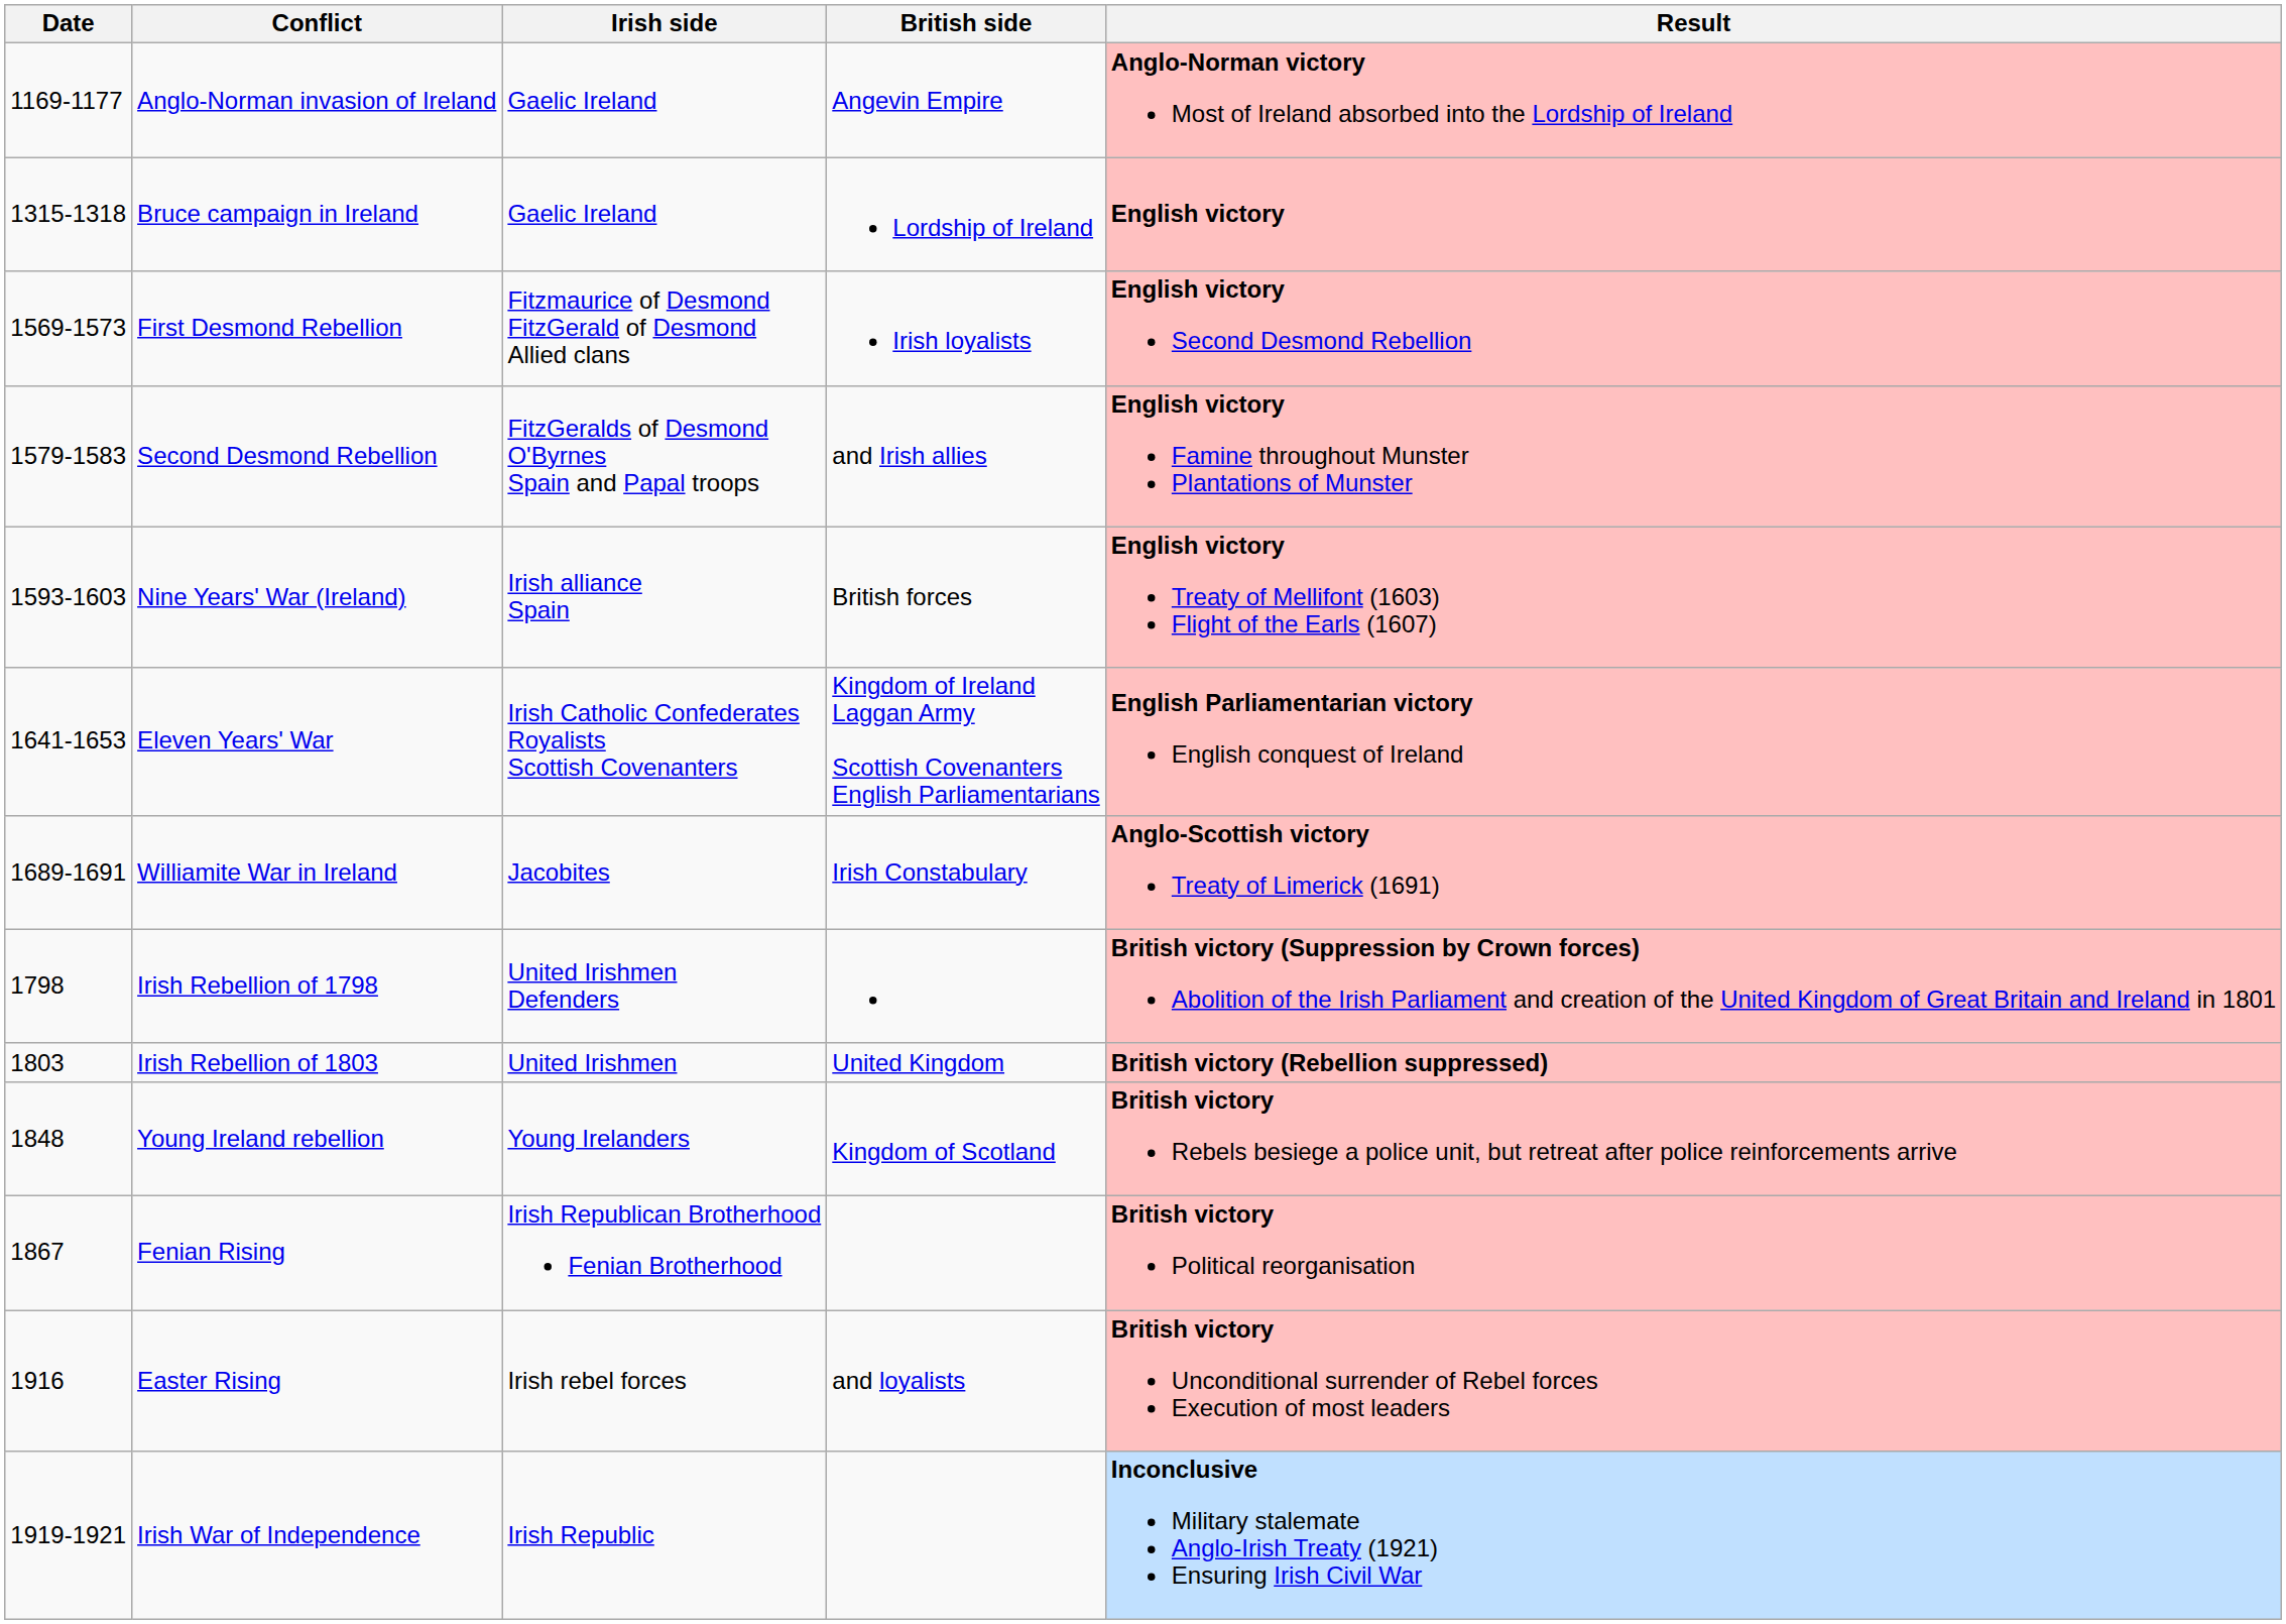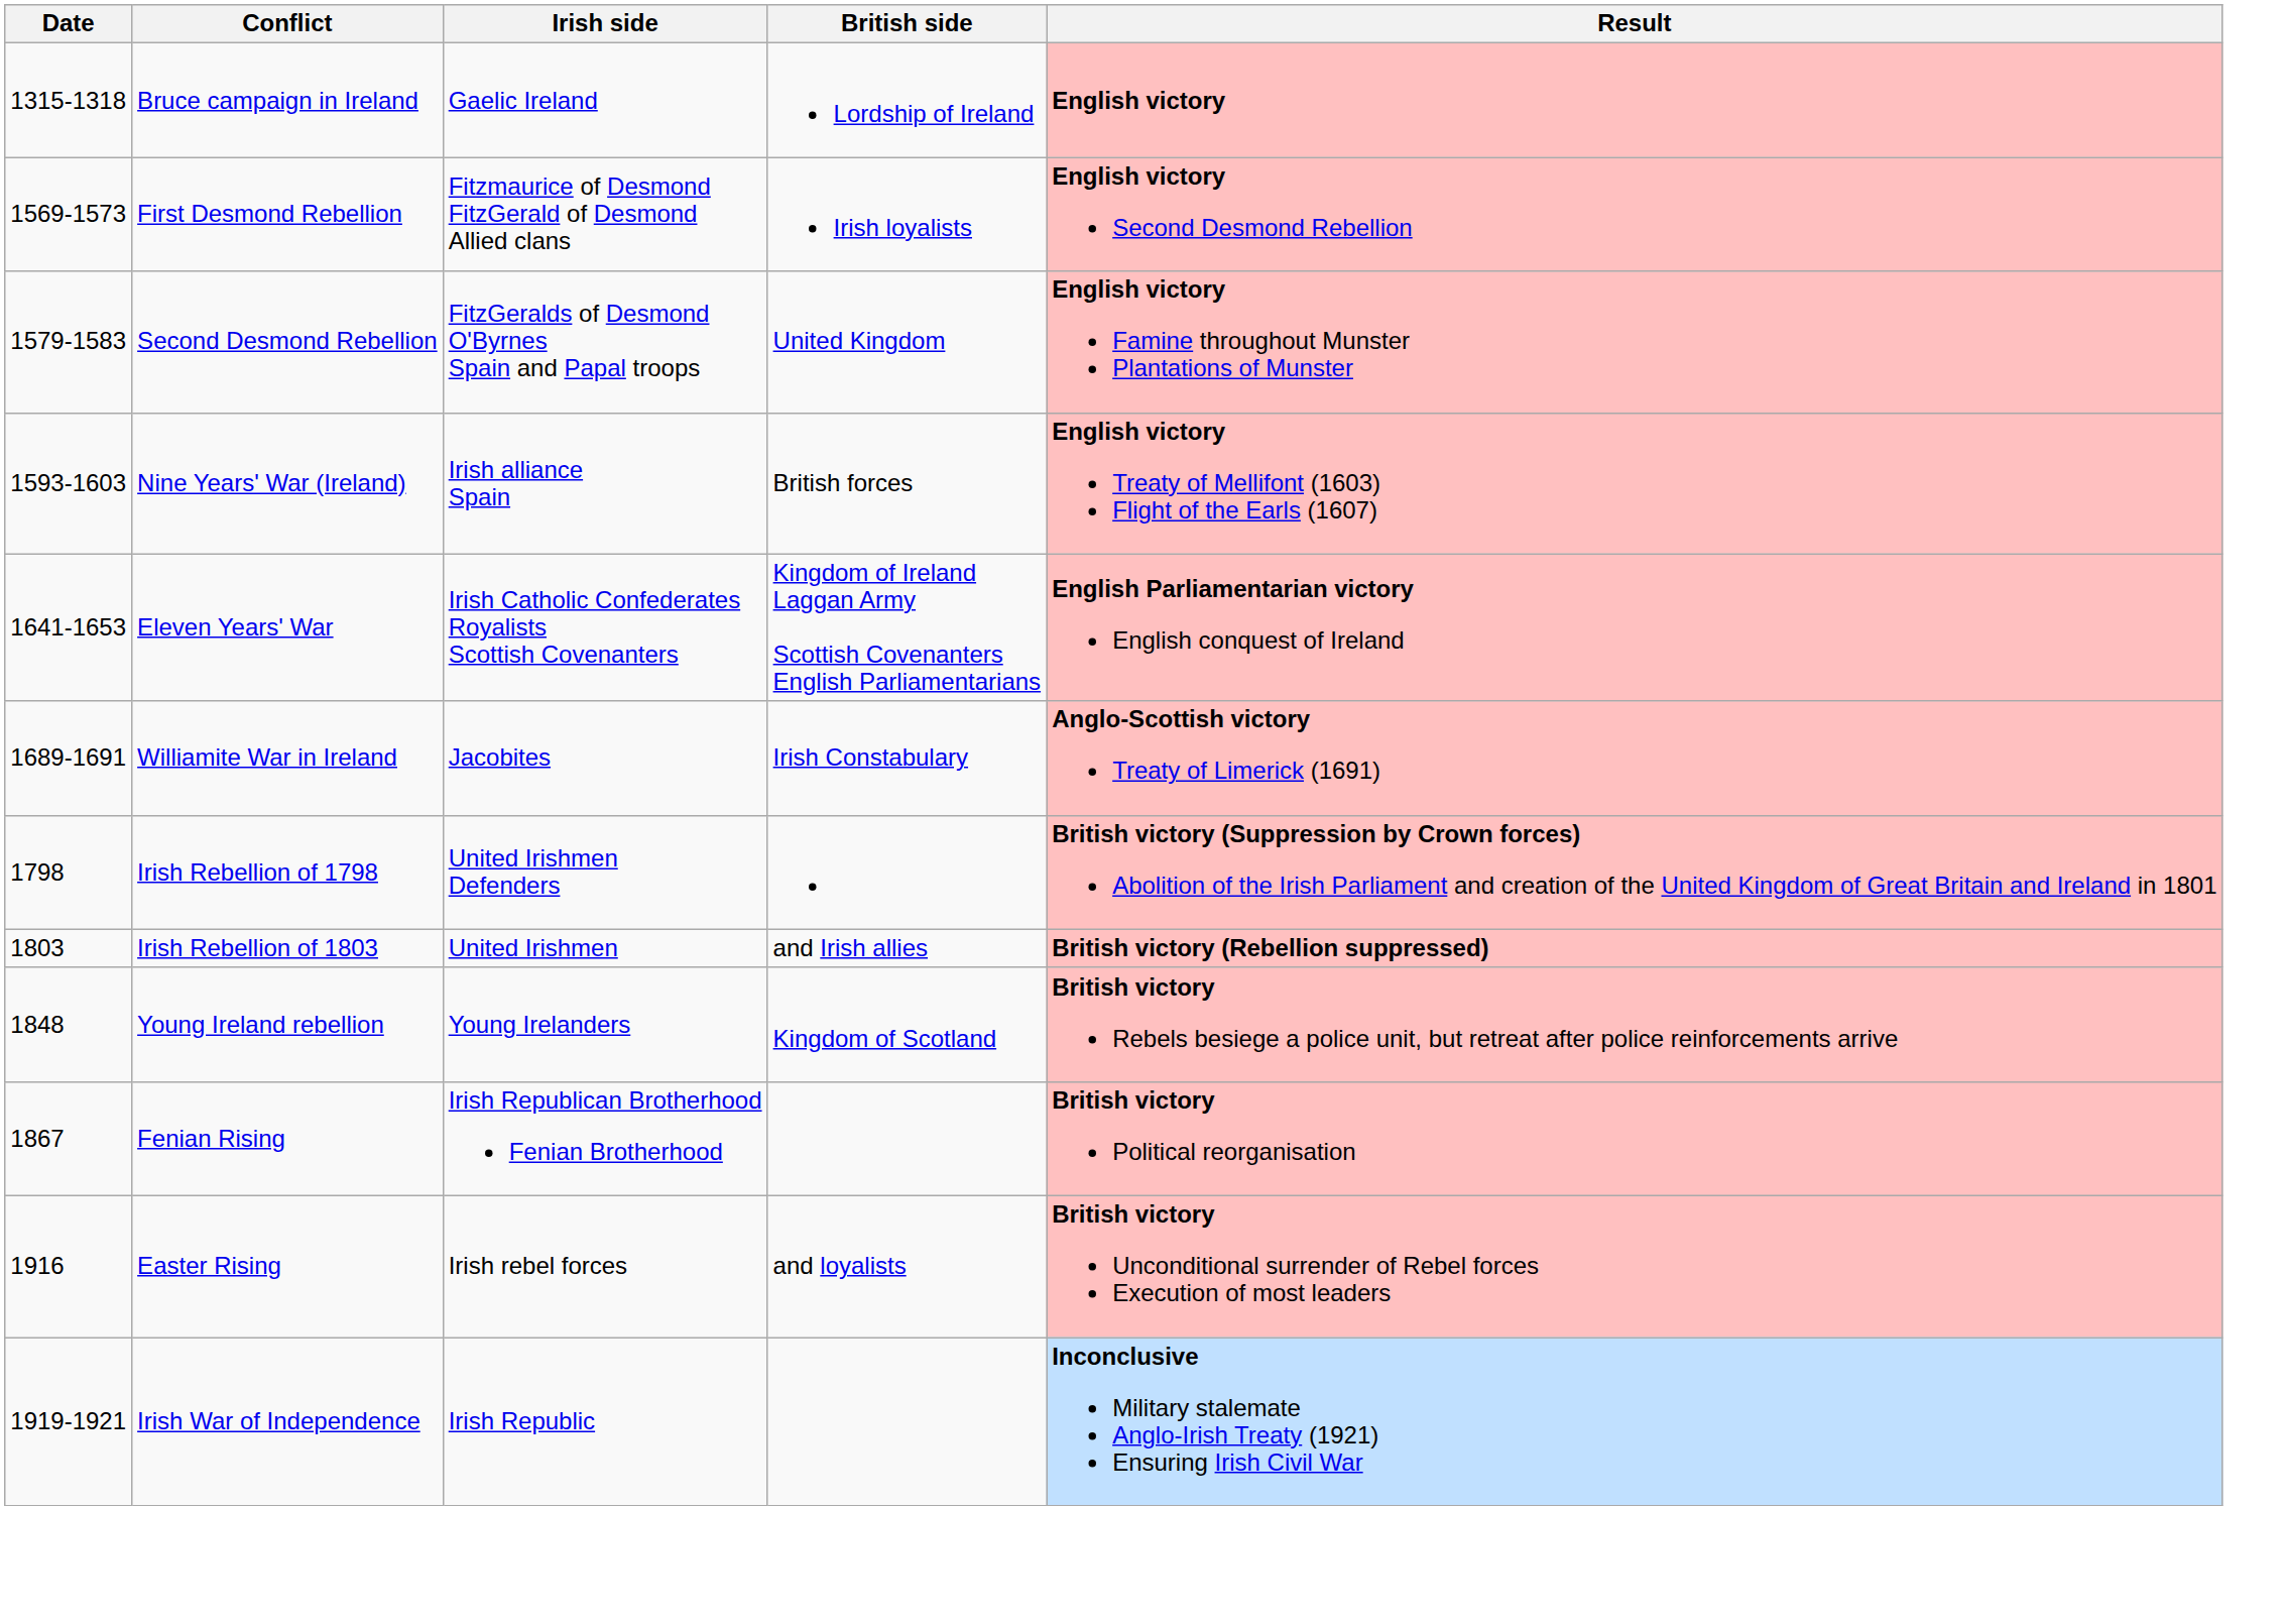- row: 1169-1177 | Anglo-Norman invasion of Ireland | Gaelic Ireland | Angevin Empire | Anglo-Norman victory Most of Ireland absorbed into the Lordship of Ireland
Second Desmond Rebellion | British side: and Irish allies -> United Kingdom
Irish Rebellion of 1803 | British side: United Kingdom -> and Irish allies
